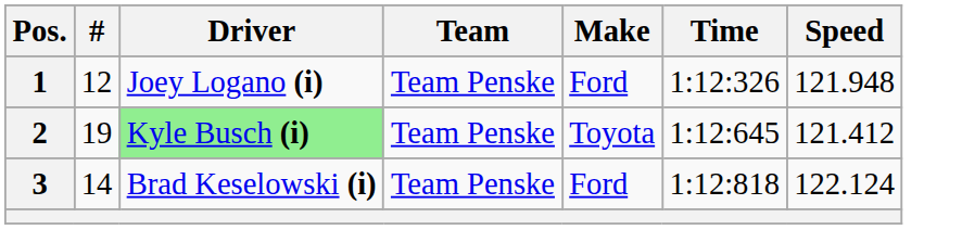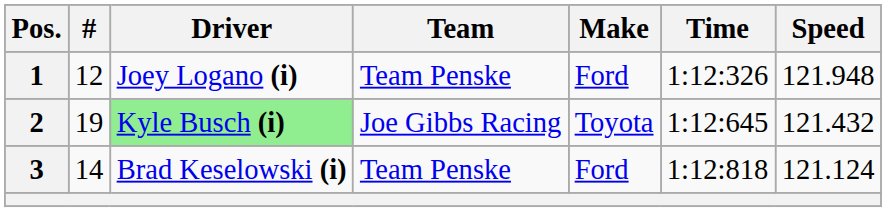2 | Team: Team Penske -> Joe Gibbs Racing
2 | Speed: 121.412 -> 121.432
3 | Speed: 122.124 -> 121.124
